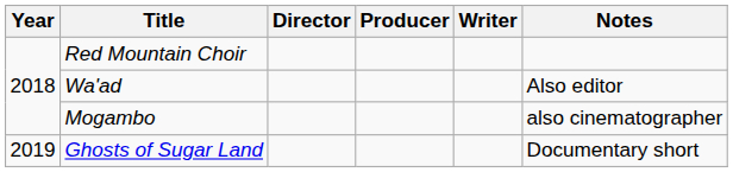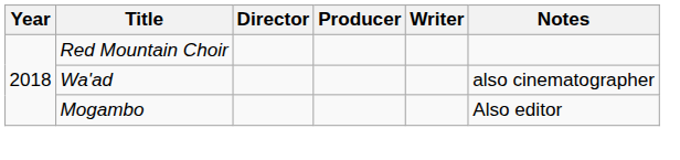Wa'ad | Notes: Also editor -> also cinematographer
Mogambo | Notes: also cinematographer -> Also editor
- row: 2019 | Ghosts of Sugar Land | Documentary short
